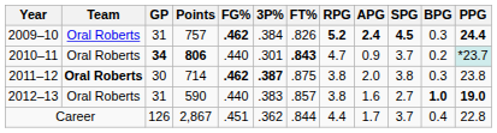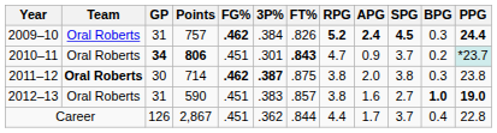2010–11 | FG%: .440 -> .451
2012–13 | FG%: .440 -> .451
